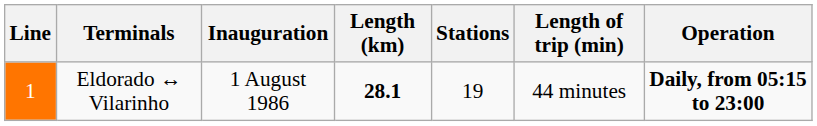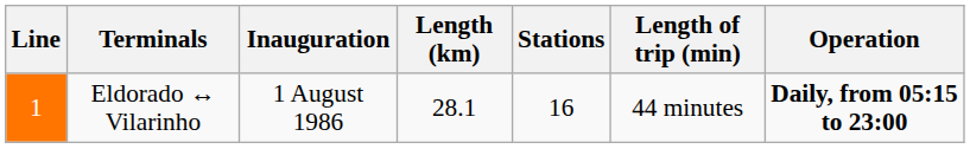Eldorado ↔ Vilarinho | Length (km): bold -> normal
Eldorado ↔ Vilarinho | Stations: 19 -> 16
